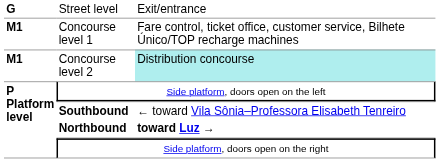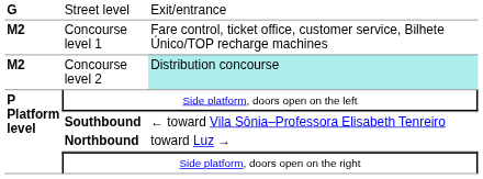Concourse level 1 | column 1: M1 -> M2
Concourse level 2 | column 1: M1 -> M2
Northbound | column 3: bold -> normal
